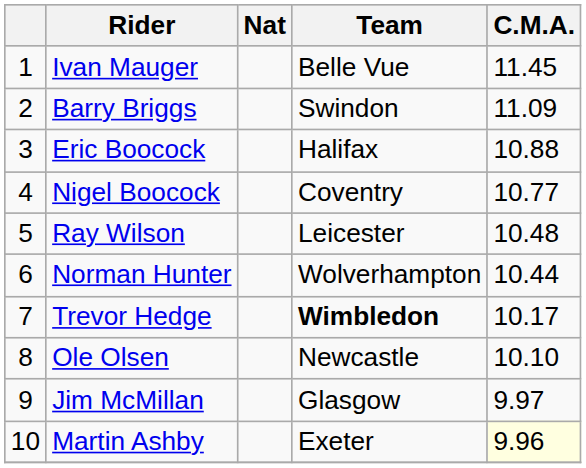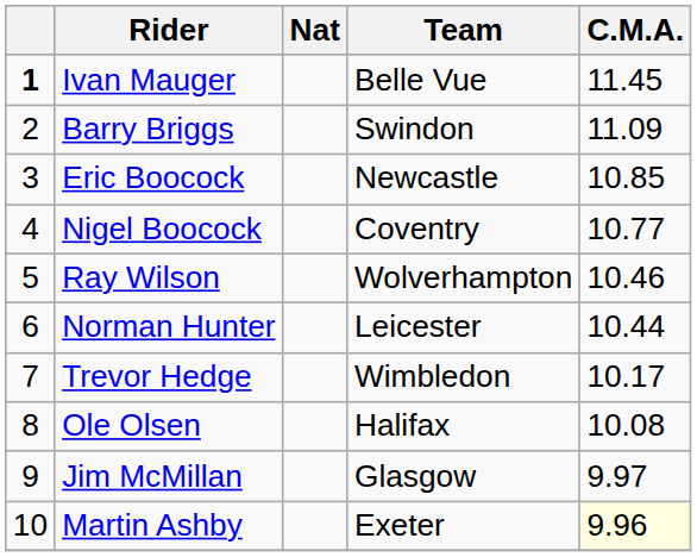Ivan Mauger | column 1: normal -> bold
Eric Boocock | Team: Halifax -> Newcastle
Eric Boocock | C.M.A.: 10.88 -> 10.85
Ray Wilson | Team: Leicester -> Wolverhampton
Ray Wilson | C.M.A.: 10.48 -> 10.46
Norman Hunter | Team: Wolverhampton -> Leicester
Trevor Hedge | Team: bold -> normal
Ole Olsen | Team: Newcastle -> Halifax
Ole Olsen | C.M.A.: 10.10 -> 10.08
